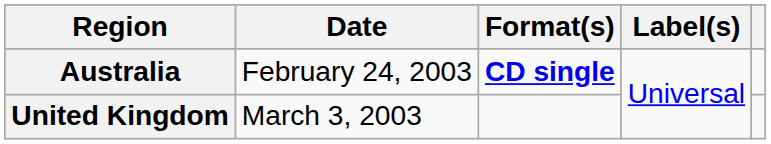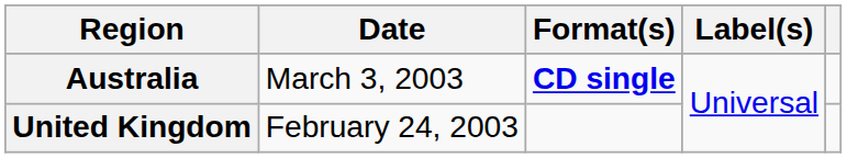Australia | Date: February 24, 2003 -> March 3, 2003
United Kingdom | Date: March 3, 2003 -> February 24, 2003
